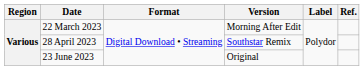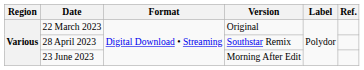22 March 2023 | Version: Morning After Edit -> Original
23 June 2023 | Version: Original -> Morning After Edit
